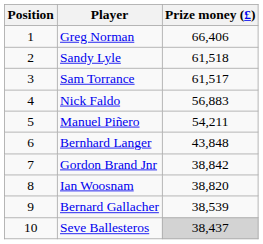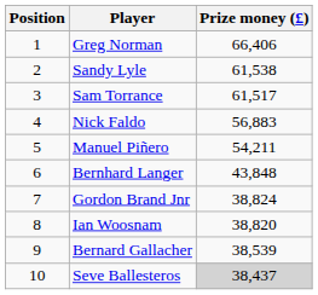Sandy Lyle | Prize money (£): 61,518 -> 61,538
Gordon Brand Jnr | Prize money (£): 38,842 -> 38,824
